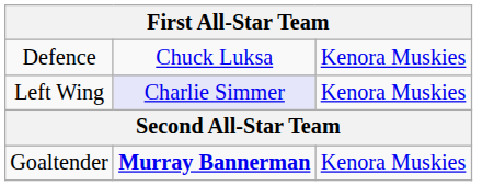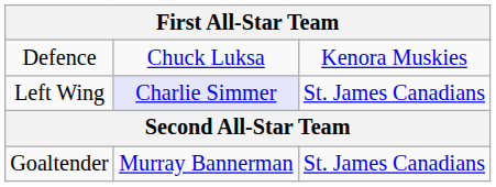Left Wing | column 3: Kenora Muskies -> St. James Canadians
Goaltender | column 2: bold -> normal
Goaltender | column 3: Kenora Muskies -> St. James Canadians
